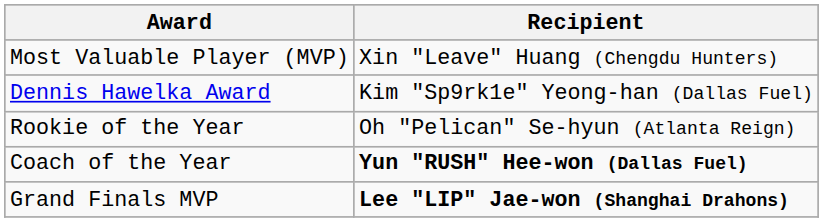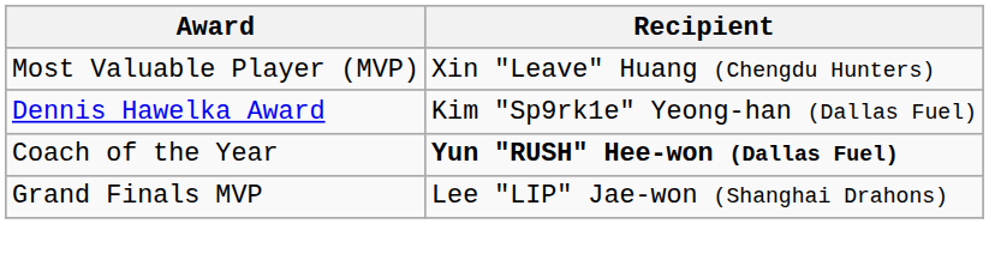- row: Rookie of the Year | Oh "Pelican" Se-hyun (Atlanta Reign)
Grand Finals MVP | Recipient: bold -> normal
